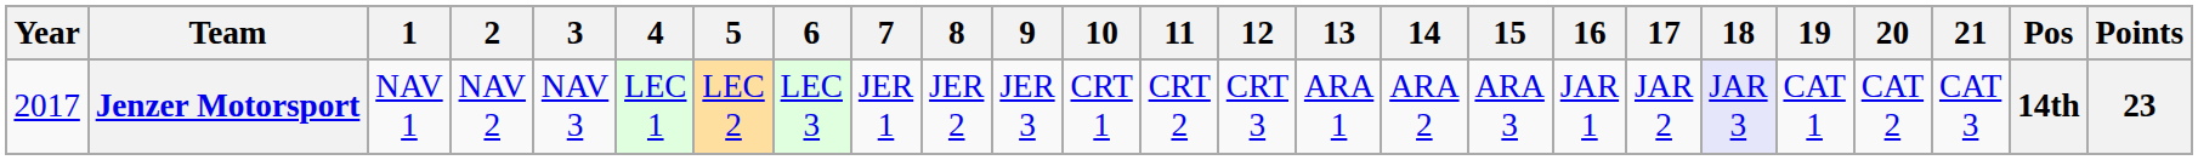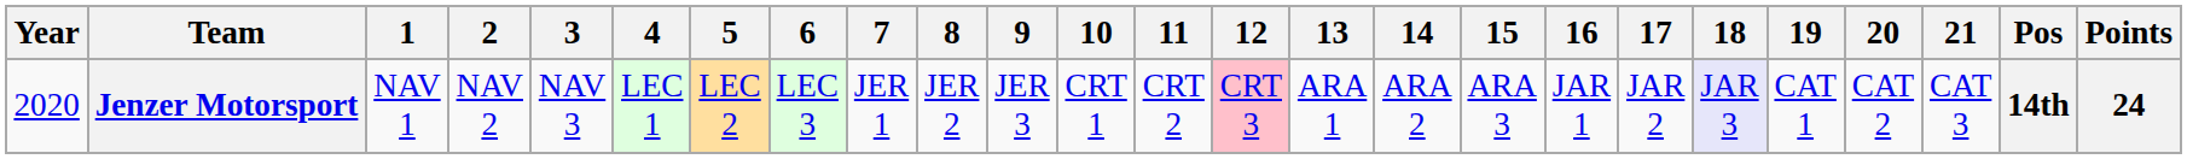Jenzer Motorsport | Year: 2017 -> 2020
Jenzer Motorsport | 12: no background -> pink background
Jenzer Motorsport | Points: 23 -> 24
